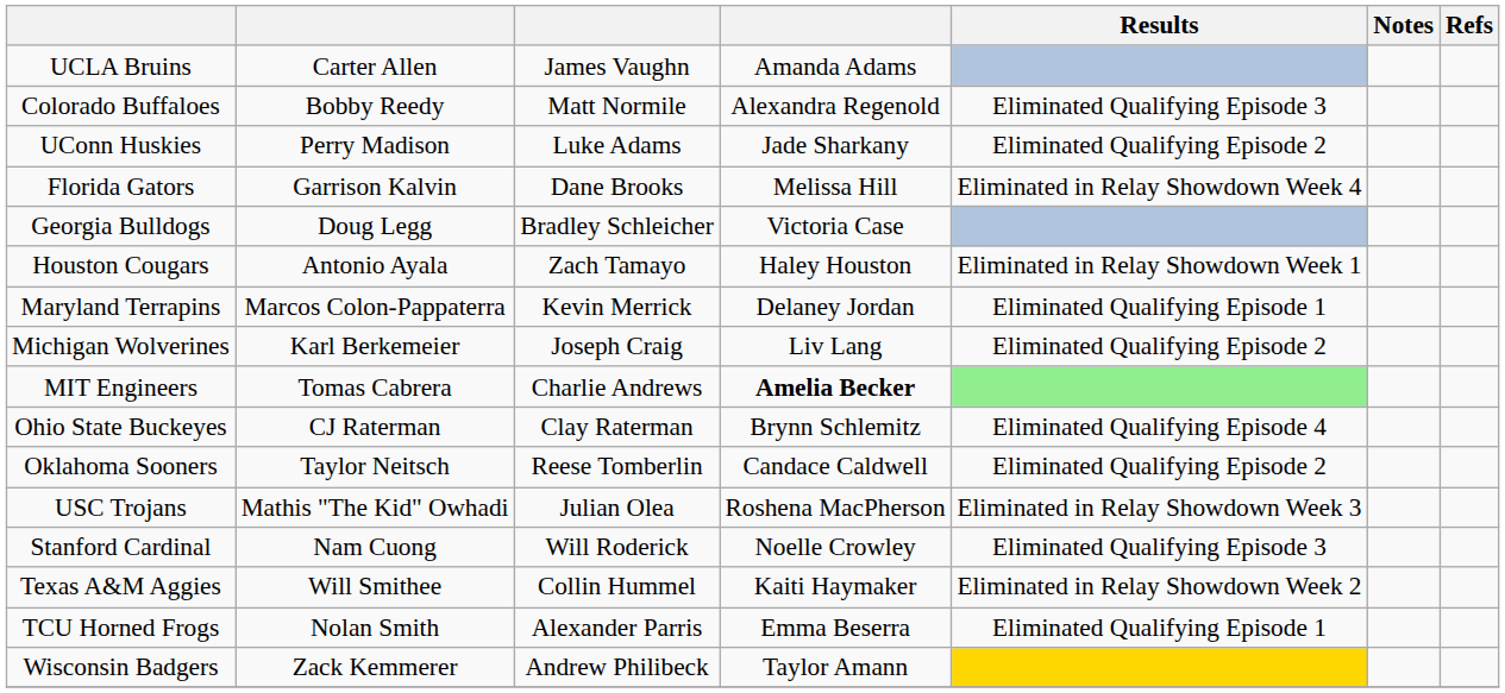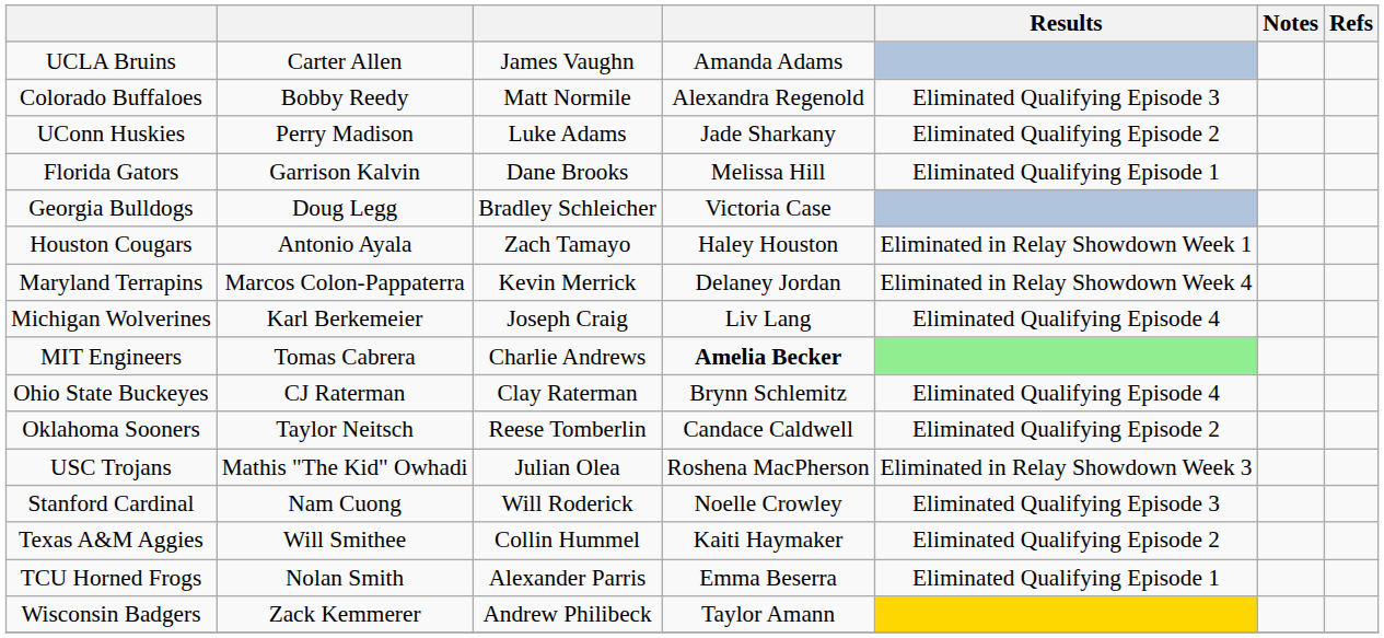Florida Gators | Results: Eliminated in Relay Showdown Week 4 -> Eliminated Qualifying Episode 1
Maryland Terrapins | Results: Eliminated Qualifying Episode 1 -> Eliminated in Relay Showdown Week 4
Michigan Wolverines | Results: Eliminated Qualifying Episode 2 -> Eliminated Qualifying Episode 4
Texas A&M Aggies | Results: Eliminated in Relay Showdown Week 2 -> Eliminated Qualifying Episode 2
